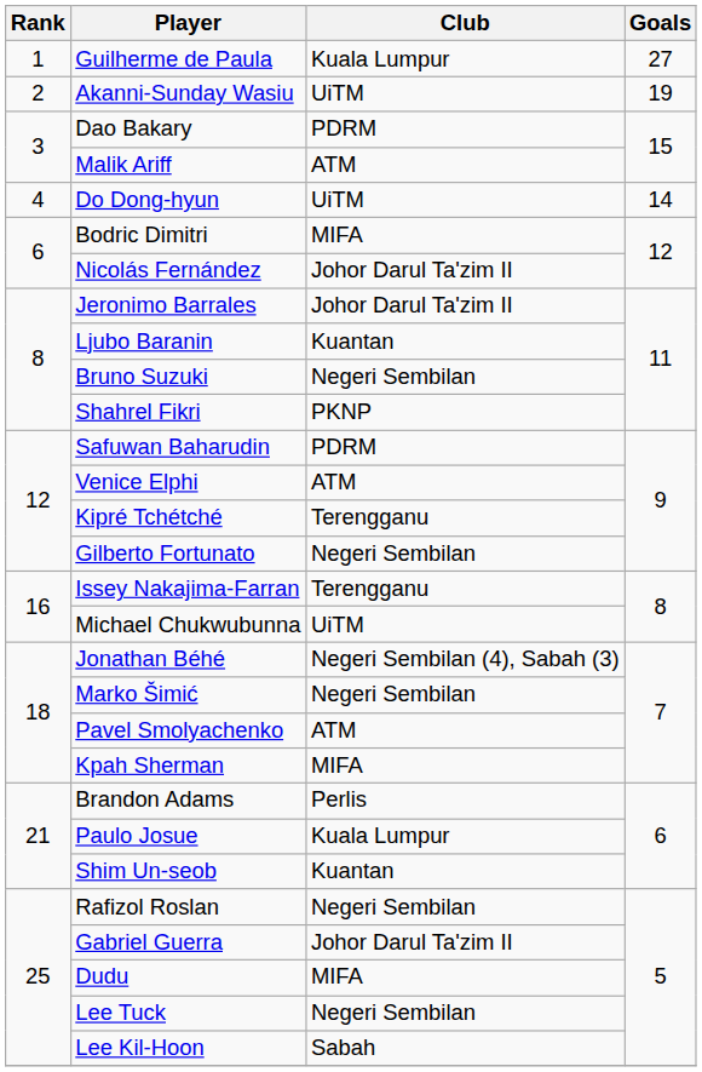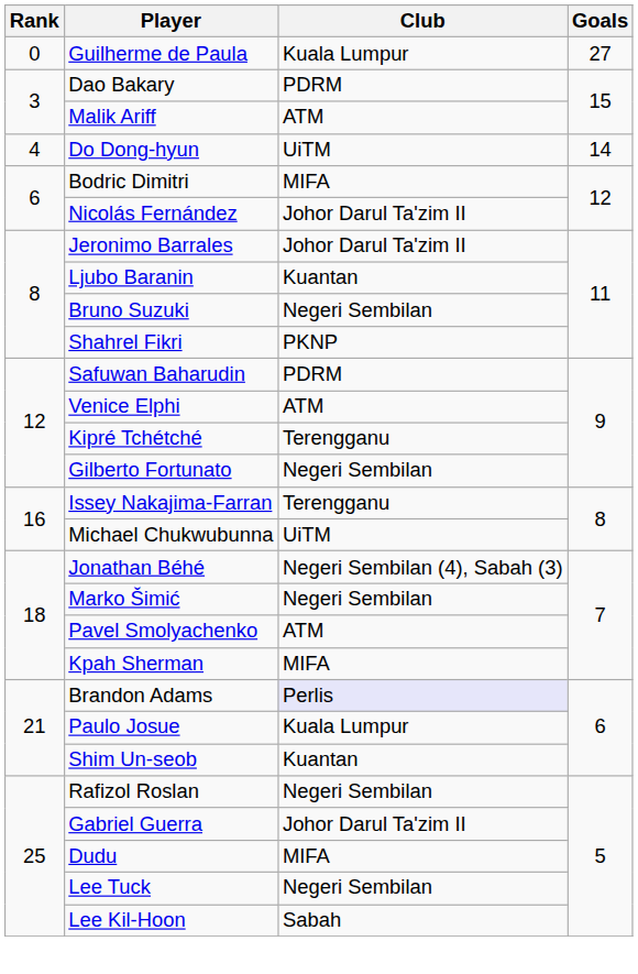Guilherme de Paula | Rank: 1 -> 0
- row: 2 | Akanni-Sunday Wasiu | UiTM | 19
Brandon Adams | Club: no background -> lavender background
